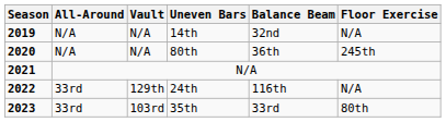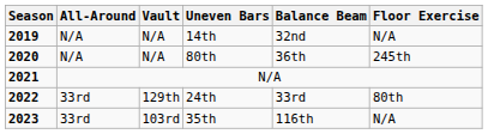24th | Balance Beam: 116th -> 33rd
24th | Floor Exercise: N/A -> 80th
35th | Balance Beam: 33rd -> 116th
35th | Floor Exercise: 80th -> N/A
